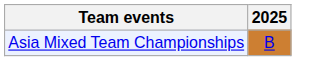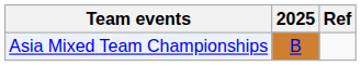+ column: Ref
